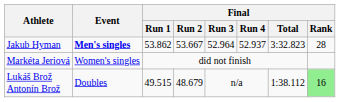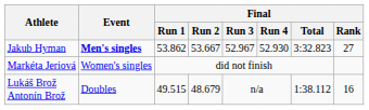Jakub Hyman | Final / Run 3: 52.964 -> 52.967
Jakub Hyman | Final / Run 4: 52.937 -> 52.930
Jakub Hyman | Final / Rank: 28 -> 27
Lukáš Brož Antonín Brož | Final / Rank: lightgreen background -> no background
